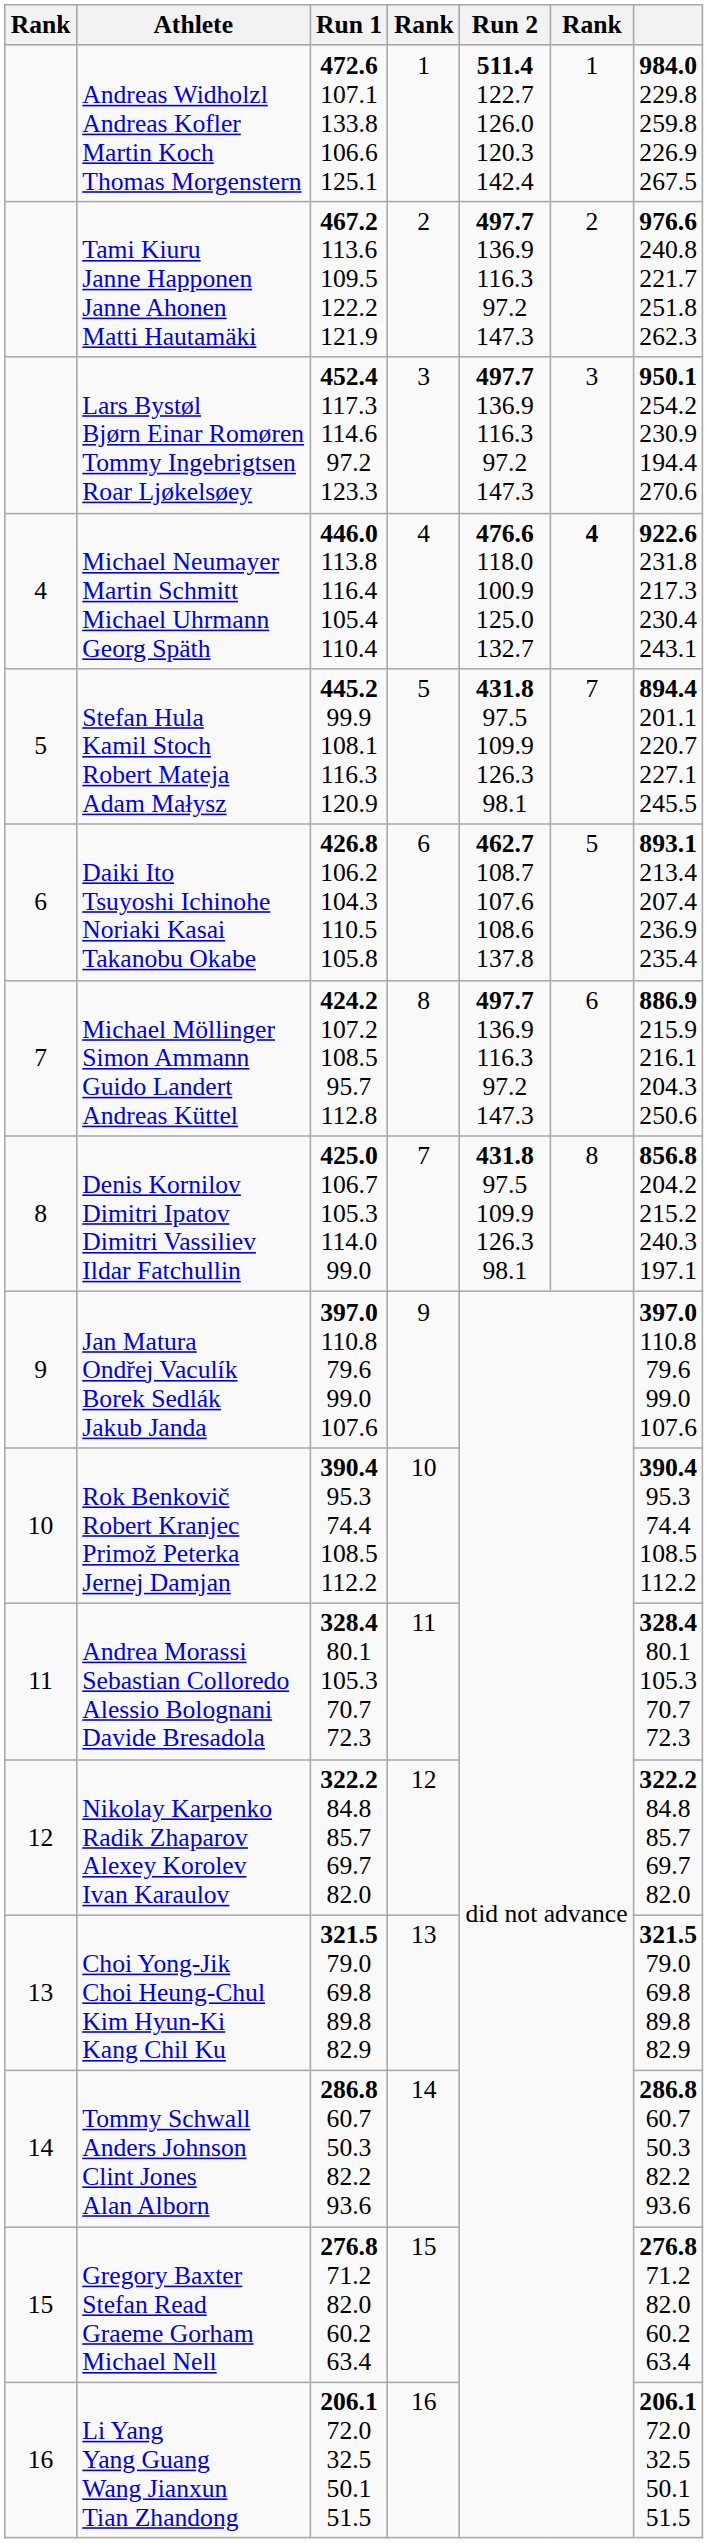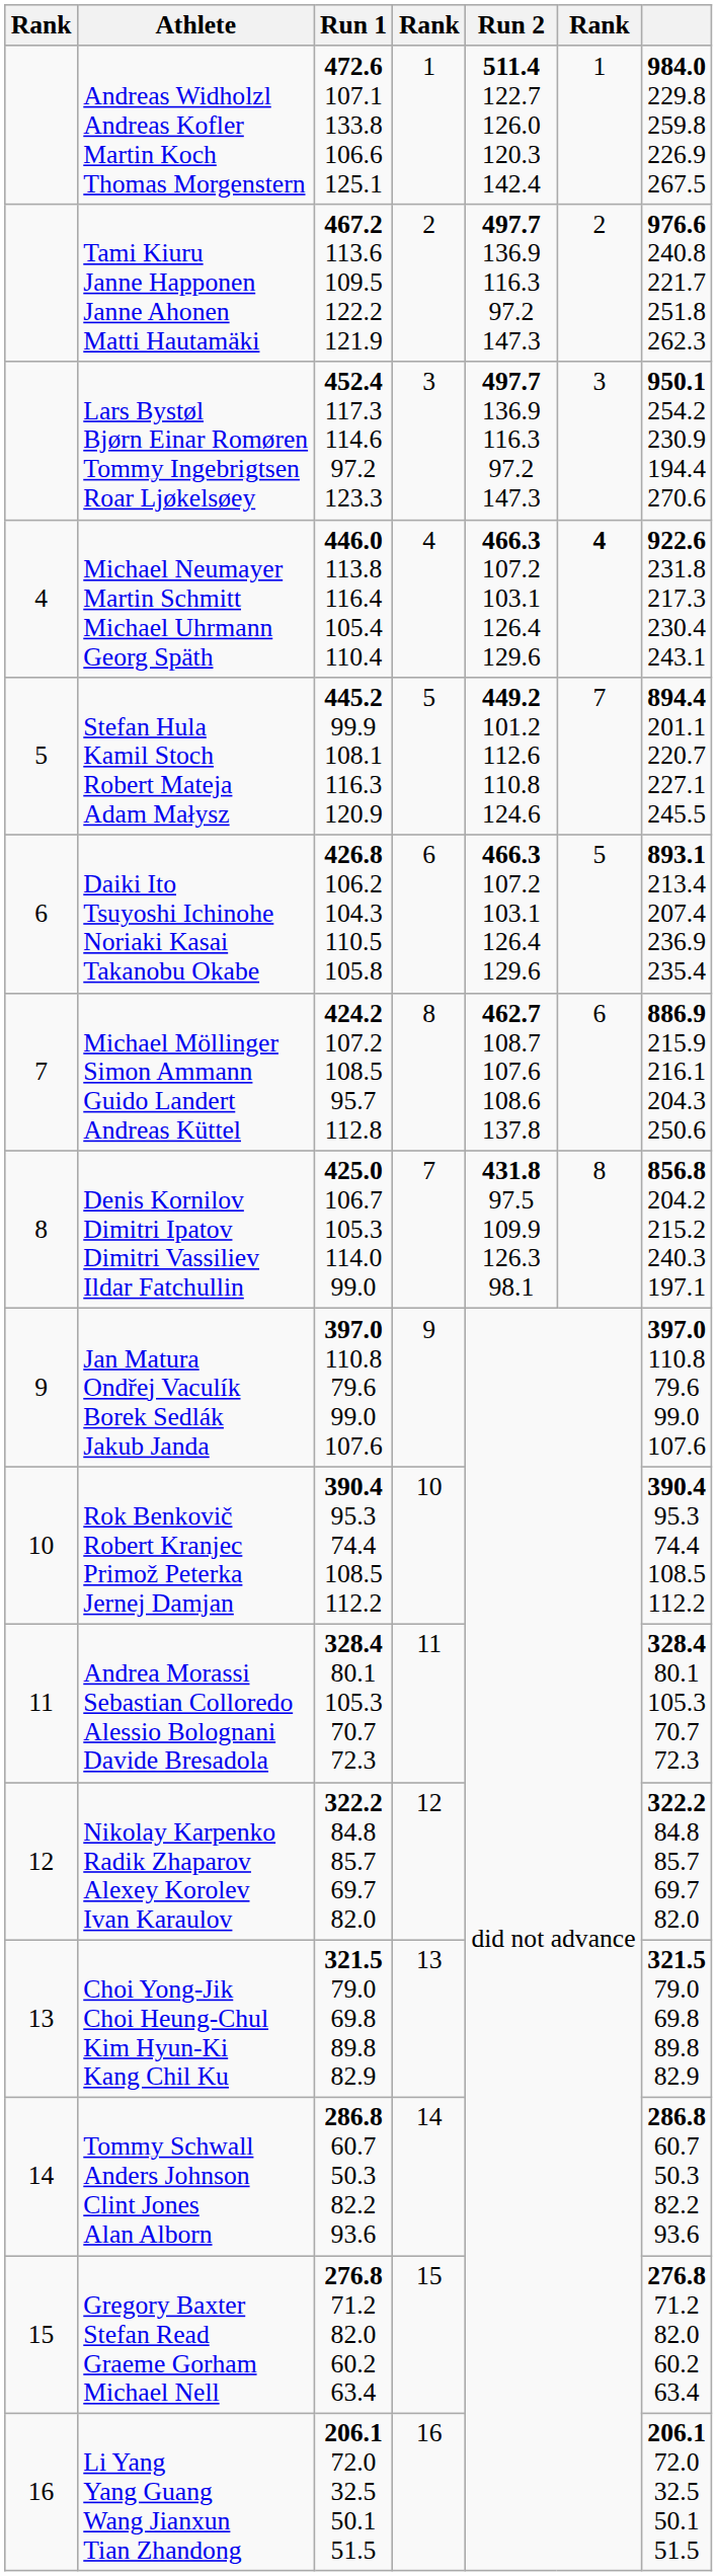Michael Neumayer Martin Schmitt Michael Uhrmann Georg Späth | Run 2: 476.6 118.0 100.9 125.0 132.7 -> 466.3 107.2 103.1 126.4 129.6
Stefan Hula Kamil Stoch Robert Mateja Adam Małysz | Run 2: 431.8 97.5 109.9 126.3 98.1 -> 449.2 101.2 112.6 110.8 124.6
Daiki Ito Tsuyoshi Ichinohe Noriaki Kasai Takanobu Okabe | Run 2: 462.7 108.7 107.6 108.6 137.8 -> 466.3 107.2 103.1 126.4 129.6
Michael Möllinger Simon Ammann Guido Landert Andreas Küttel | Run 2: 497.7 136.9 116.3 97.2 147.3 -> 462.7 108.7 107.6 108.6 137.8
